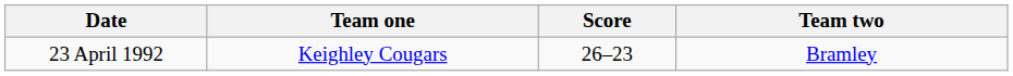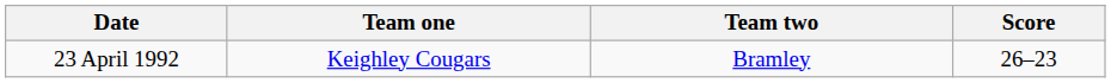columns swapped: Score <-> Team two
